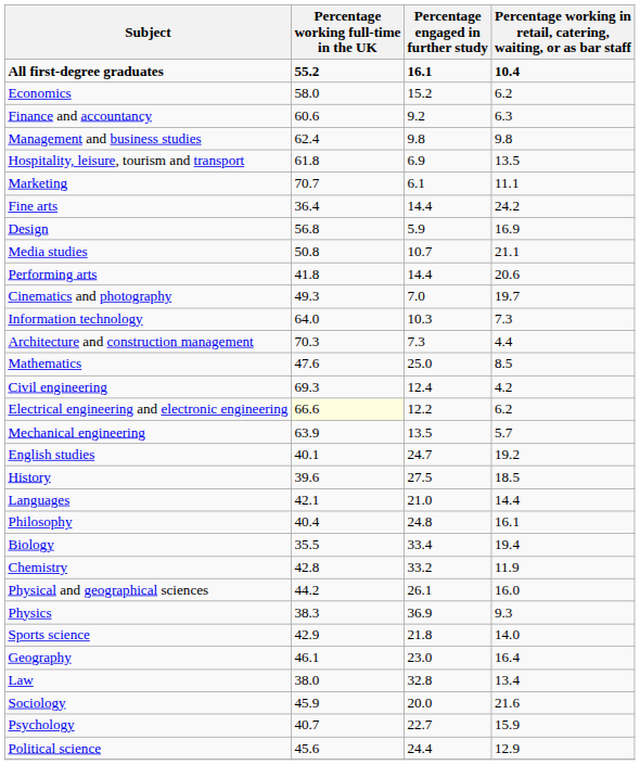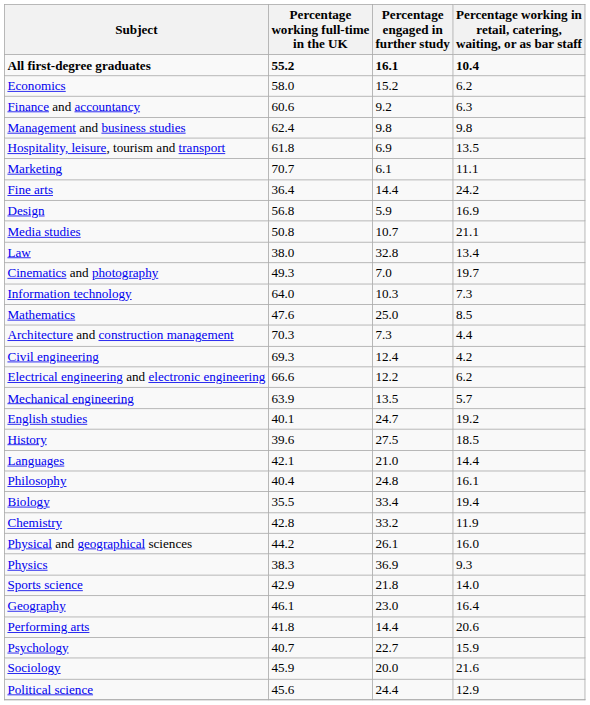rows swapped: Performing arts <-> Law
rows swapped: Mathematics <-> Architecture and construction management
Electrical engineering and electronic engineering | Percentage working full-time in the UK: lightyellow background -> no background
rows swapped: Psychology <-> Sociology
